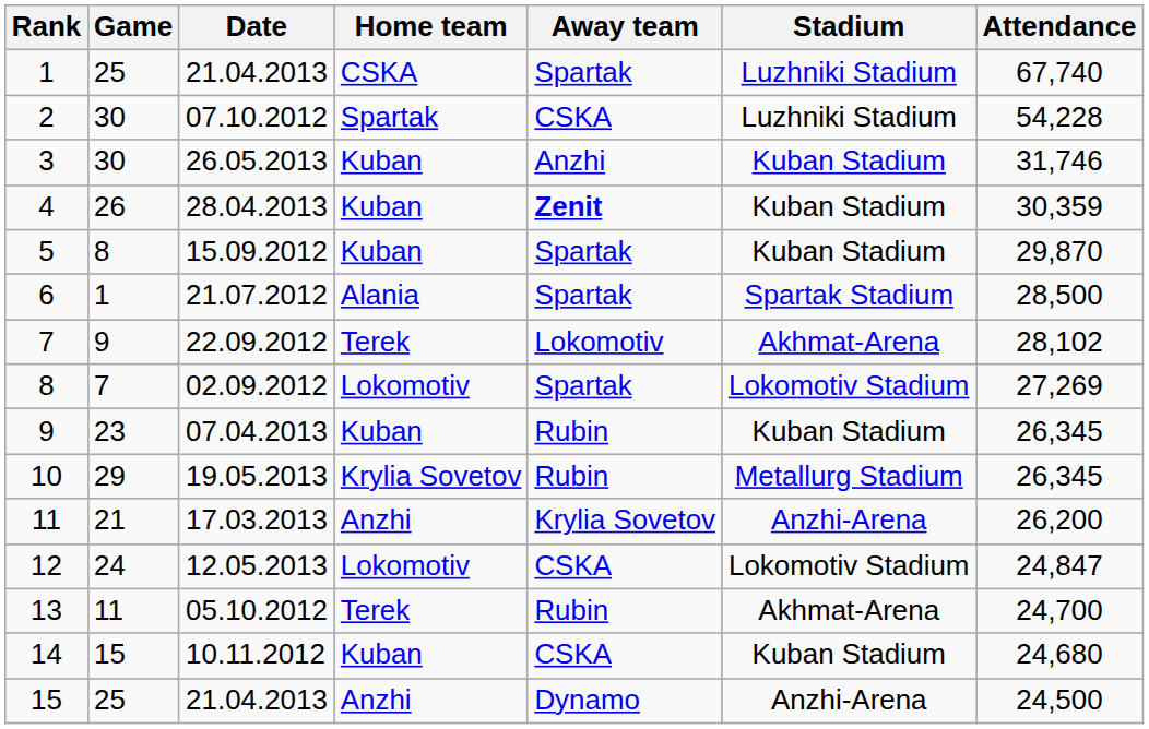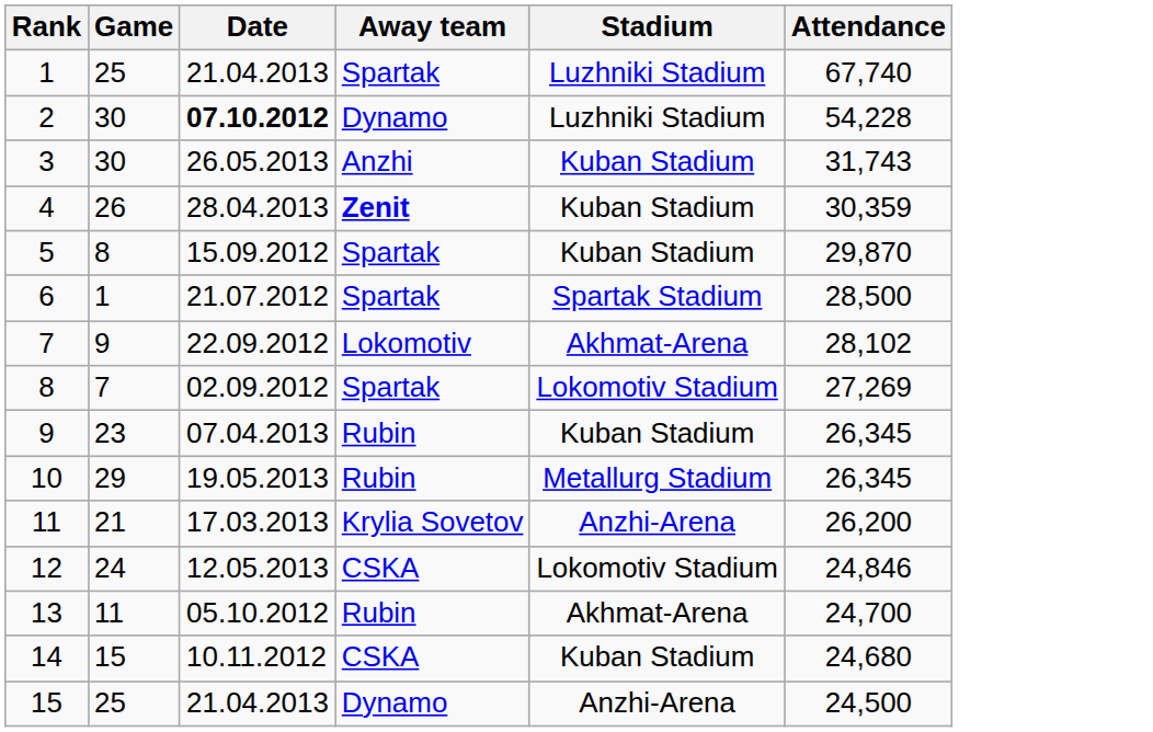- column: Home team | CSKA | Spartak | Kuban | Kuban | Kuban | Alania | Terek | Lokomotiv | Kuban | Krylia Sovetov | Anzhi | Lokomotiv | Terek | Kuban | Anzhi
2 | Date: normal -> bold
2 | Away team: CSKA -> Dynamo
3 | Attendance: 31,746 -> 31,743
12 | Attendance: 24,847 -> 24,846
